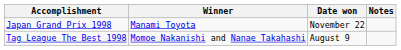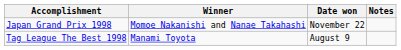Japan Grand Prix 1998 | Winner: Manami Toyota -> Momoe Nakanishi and Nanae Takahashi
Tag League The Best 1998 | Winner: Momoe Nakanishi and Nanae Takahashi -> Manami Toyota
